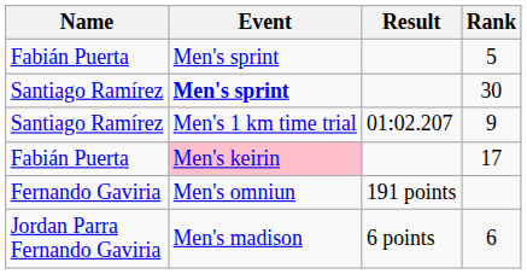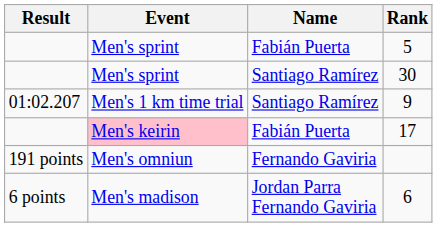columns swapped: Name <-> Result
30 | Event: bold -> normal
